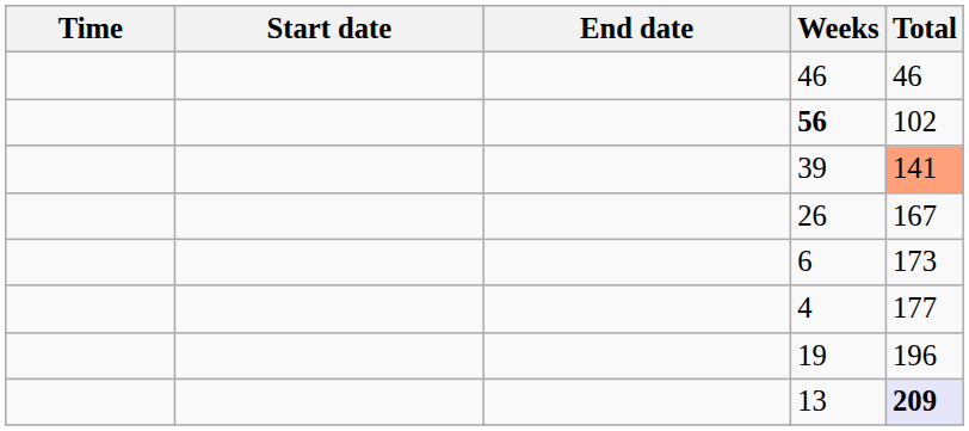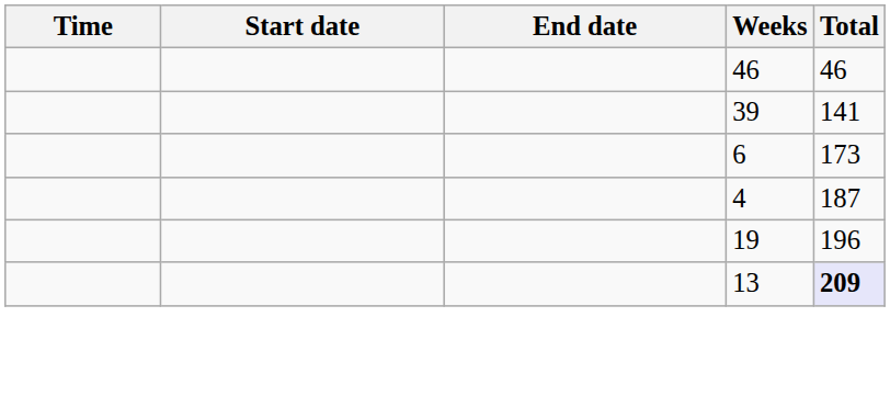- row: 56 | 102
39 | Total: lightsalmon background -> no background
- row: 26 | 167
4 | Total: 177 -> 187
